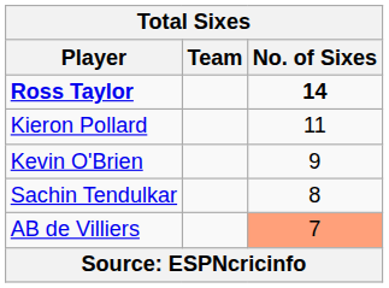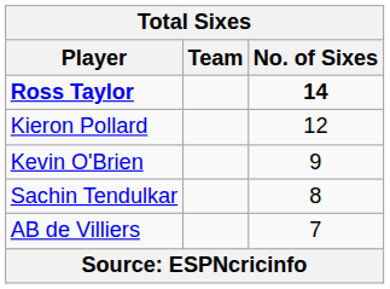Kieron Pollard | Total Sixes / No. of Sixes: 11 -> 12
AB de Villiers | Total Sixes / No. of Sixes: lightsalmon background -> no background
